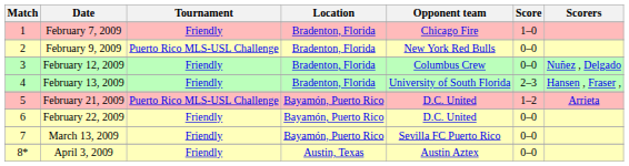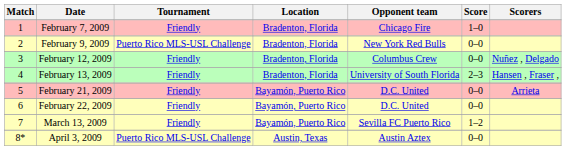February 21, 2009 | Tournament: Puerto Rico MLS-USL Challenge -> Friendly
February 21, 2009 | Score: 1–2 -> 0–0
March 13, 2009 | Score: 0–0 -> 1–2
April 3, 2009 | Tournament: Friendly -> Puerto Rico MLS-USL Challenge
